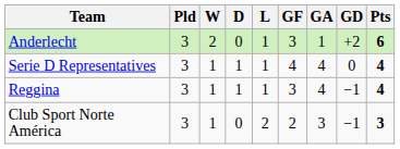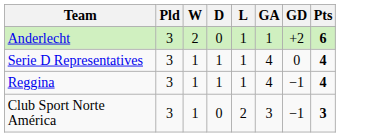- column: GF | 3 | 4 | 3 | 2
